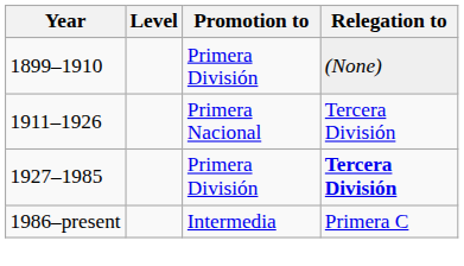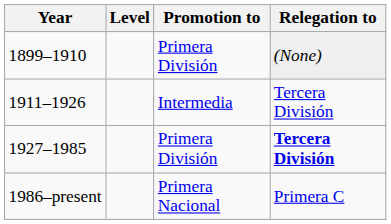1911–1926 | Promotion to: Primera Nacional -> Intermedia
1986–present | Promotion to: Intermedia -> Primera Nacional
